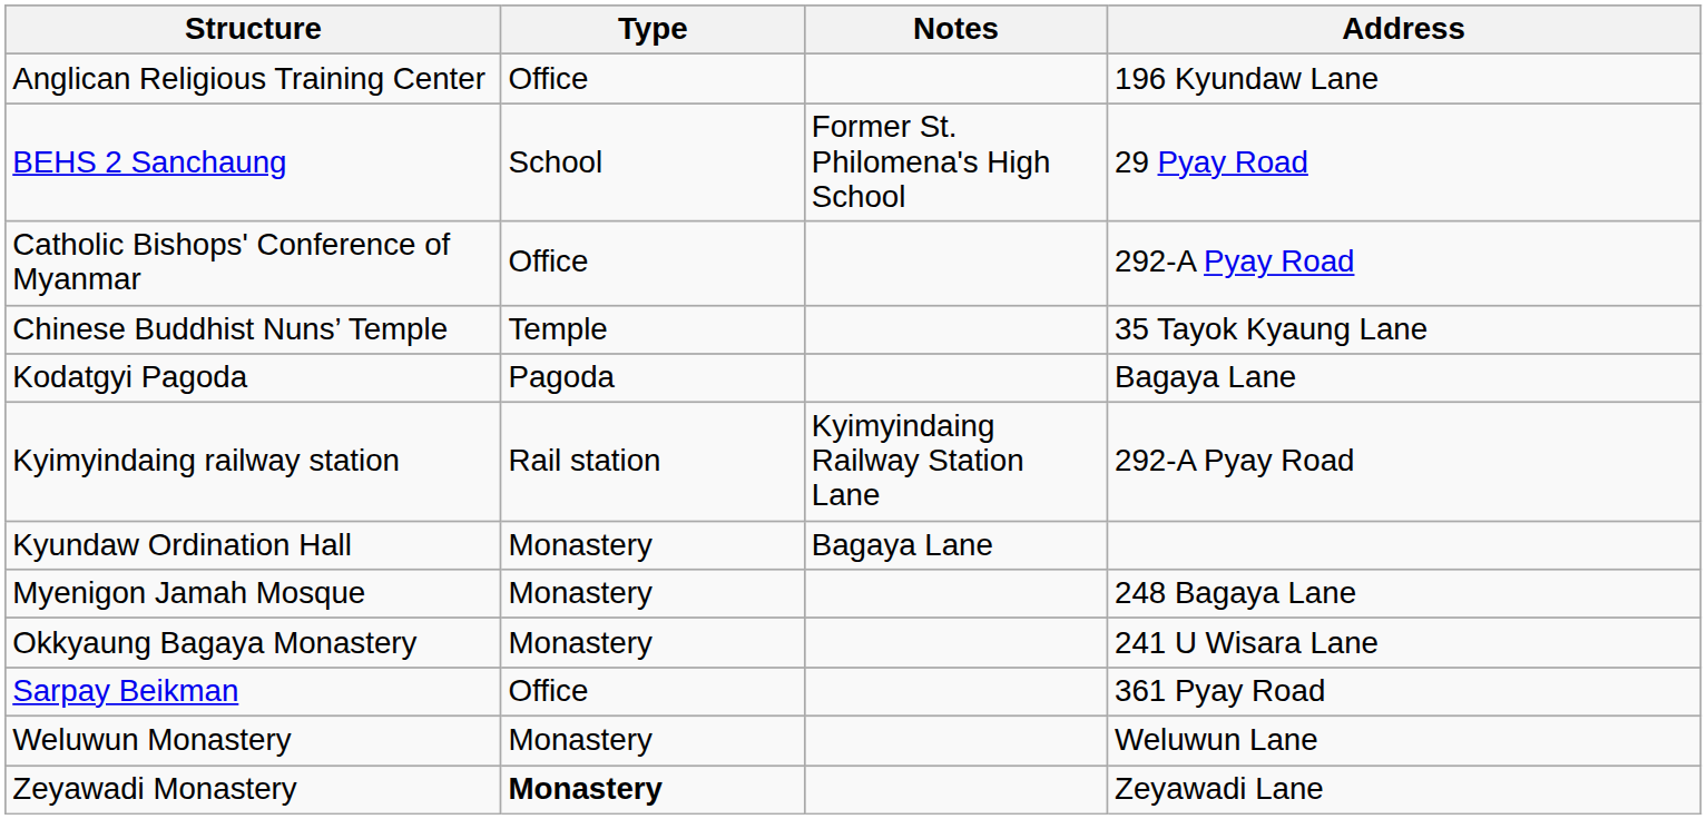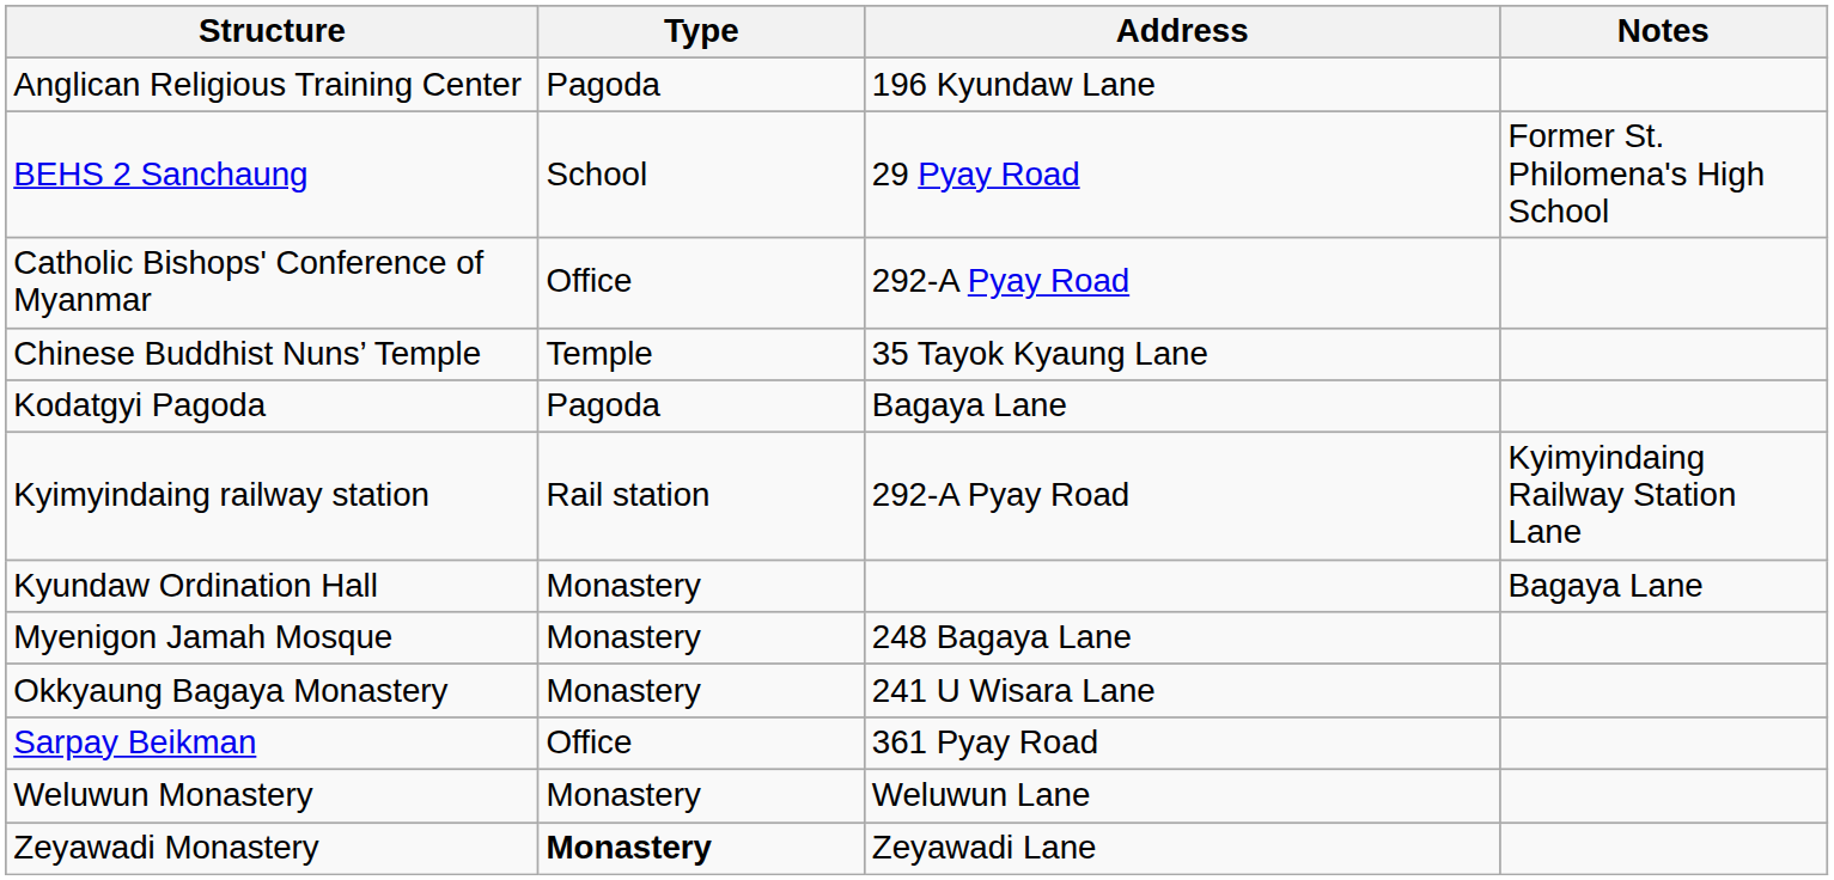columns swapped: Address <-> Notes
Anglican Religious Training Center | Type: Office -> Pagoda
